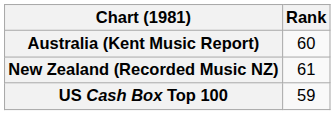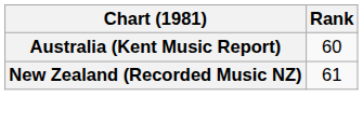- row: US Cash Box Top 100 | 59
